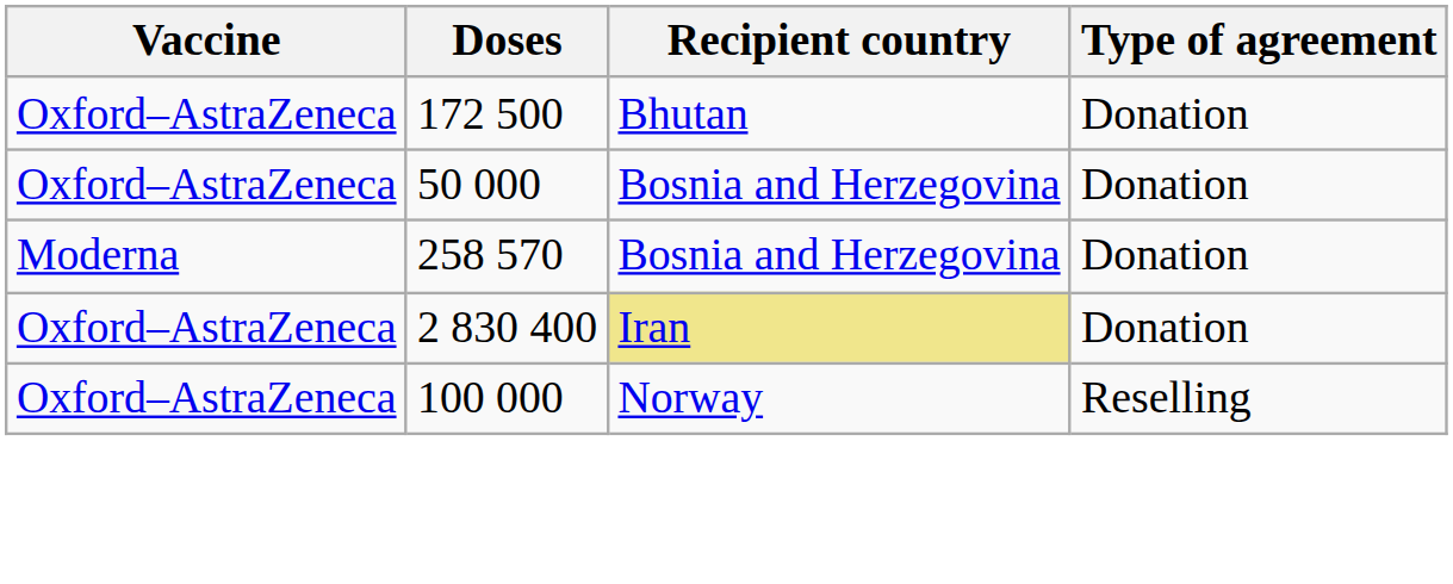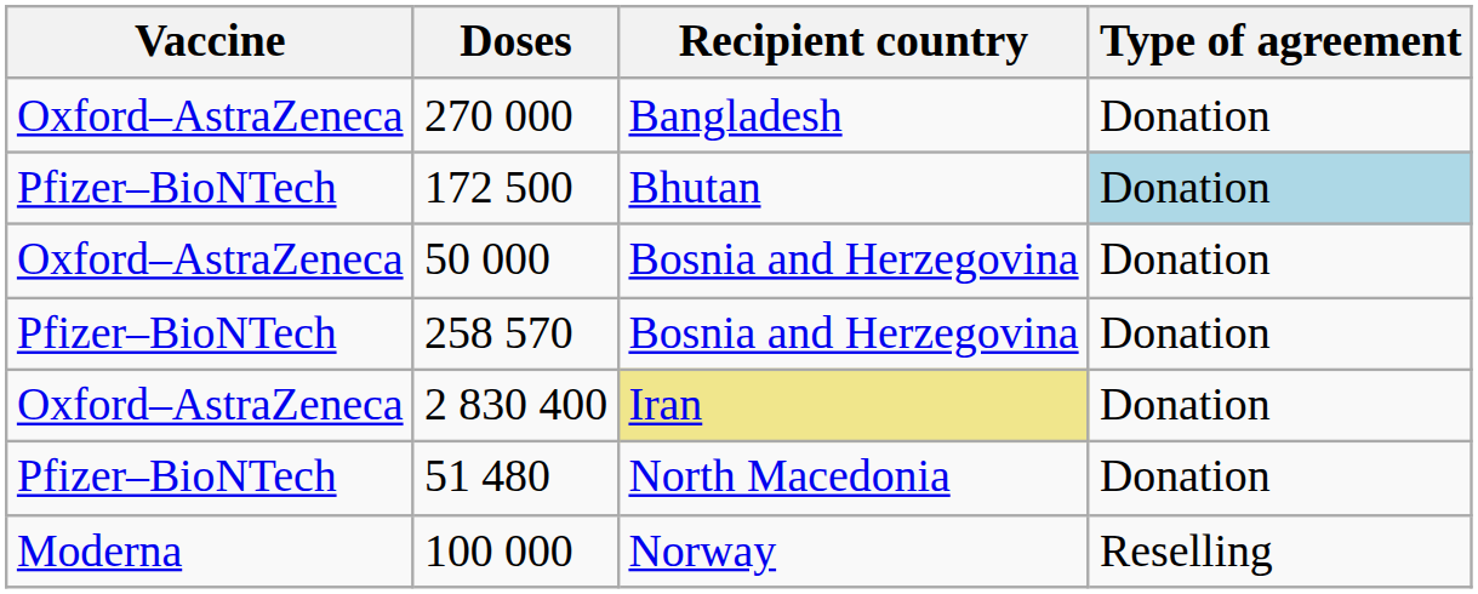+ row: Oxford–AstraZeneca | 270 000 | Bangladesh | Donation
172 500 | Vaccine: Oxford–AstraZeneca -> Pfizer–BioNTech
172 500 | Type of agreement: no background -> lightblue background
258 570 | Vaccine: Moderna -> Pfizer–BioNTech
+ row: Pfizer–BioNTech | 51 480 | North Macedonia | Donation
100 000 | Vaccine: Oxford–AstraZeneca -> Moderna
